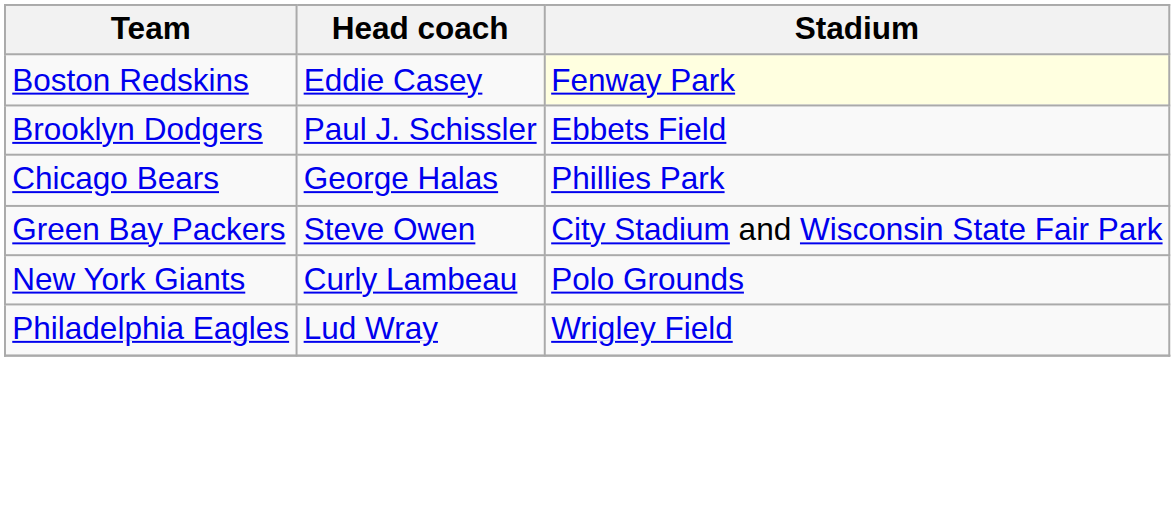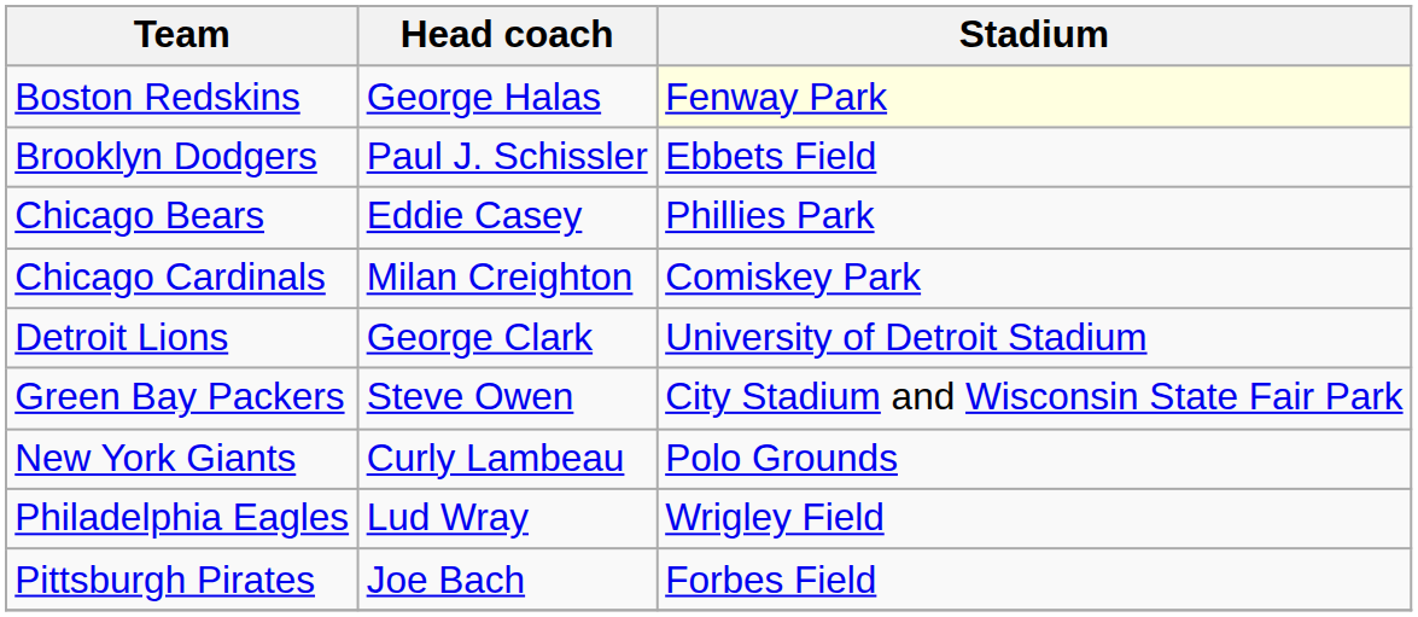Boston Redskins | Head coach: Eddie Casey -> George Halas
Chicago Bears | Head coach: George Halas -> Eddie Casey
+ row: Chicago Cardinals | Milan Creighton | Comiskey Park
+ row: Detroit Lions | George Clark | University of Detroit Stadium
+ row: Pittsburgh Pirates | Joe Bach | Forbes Field
